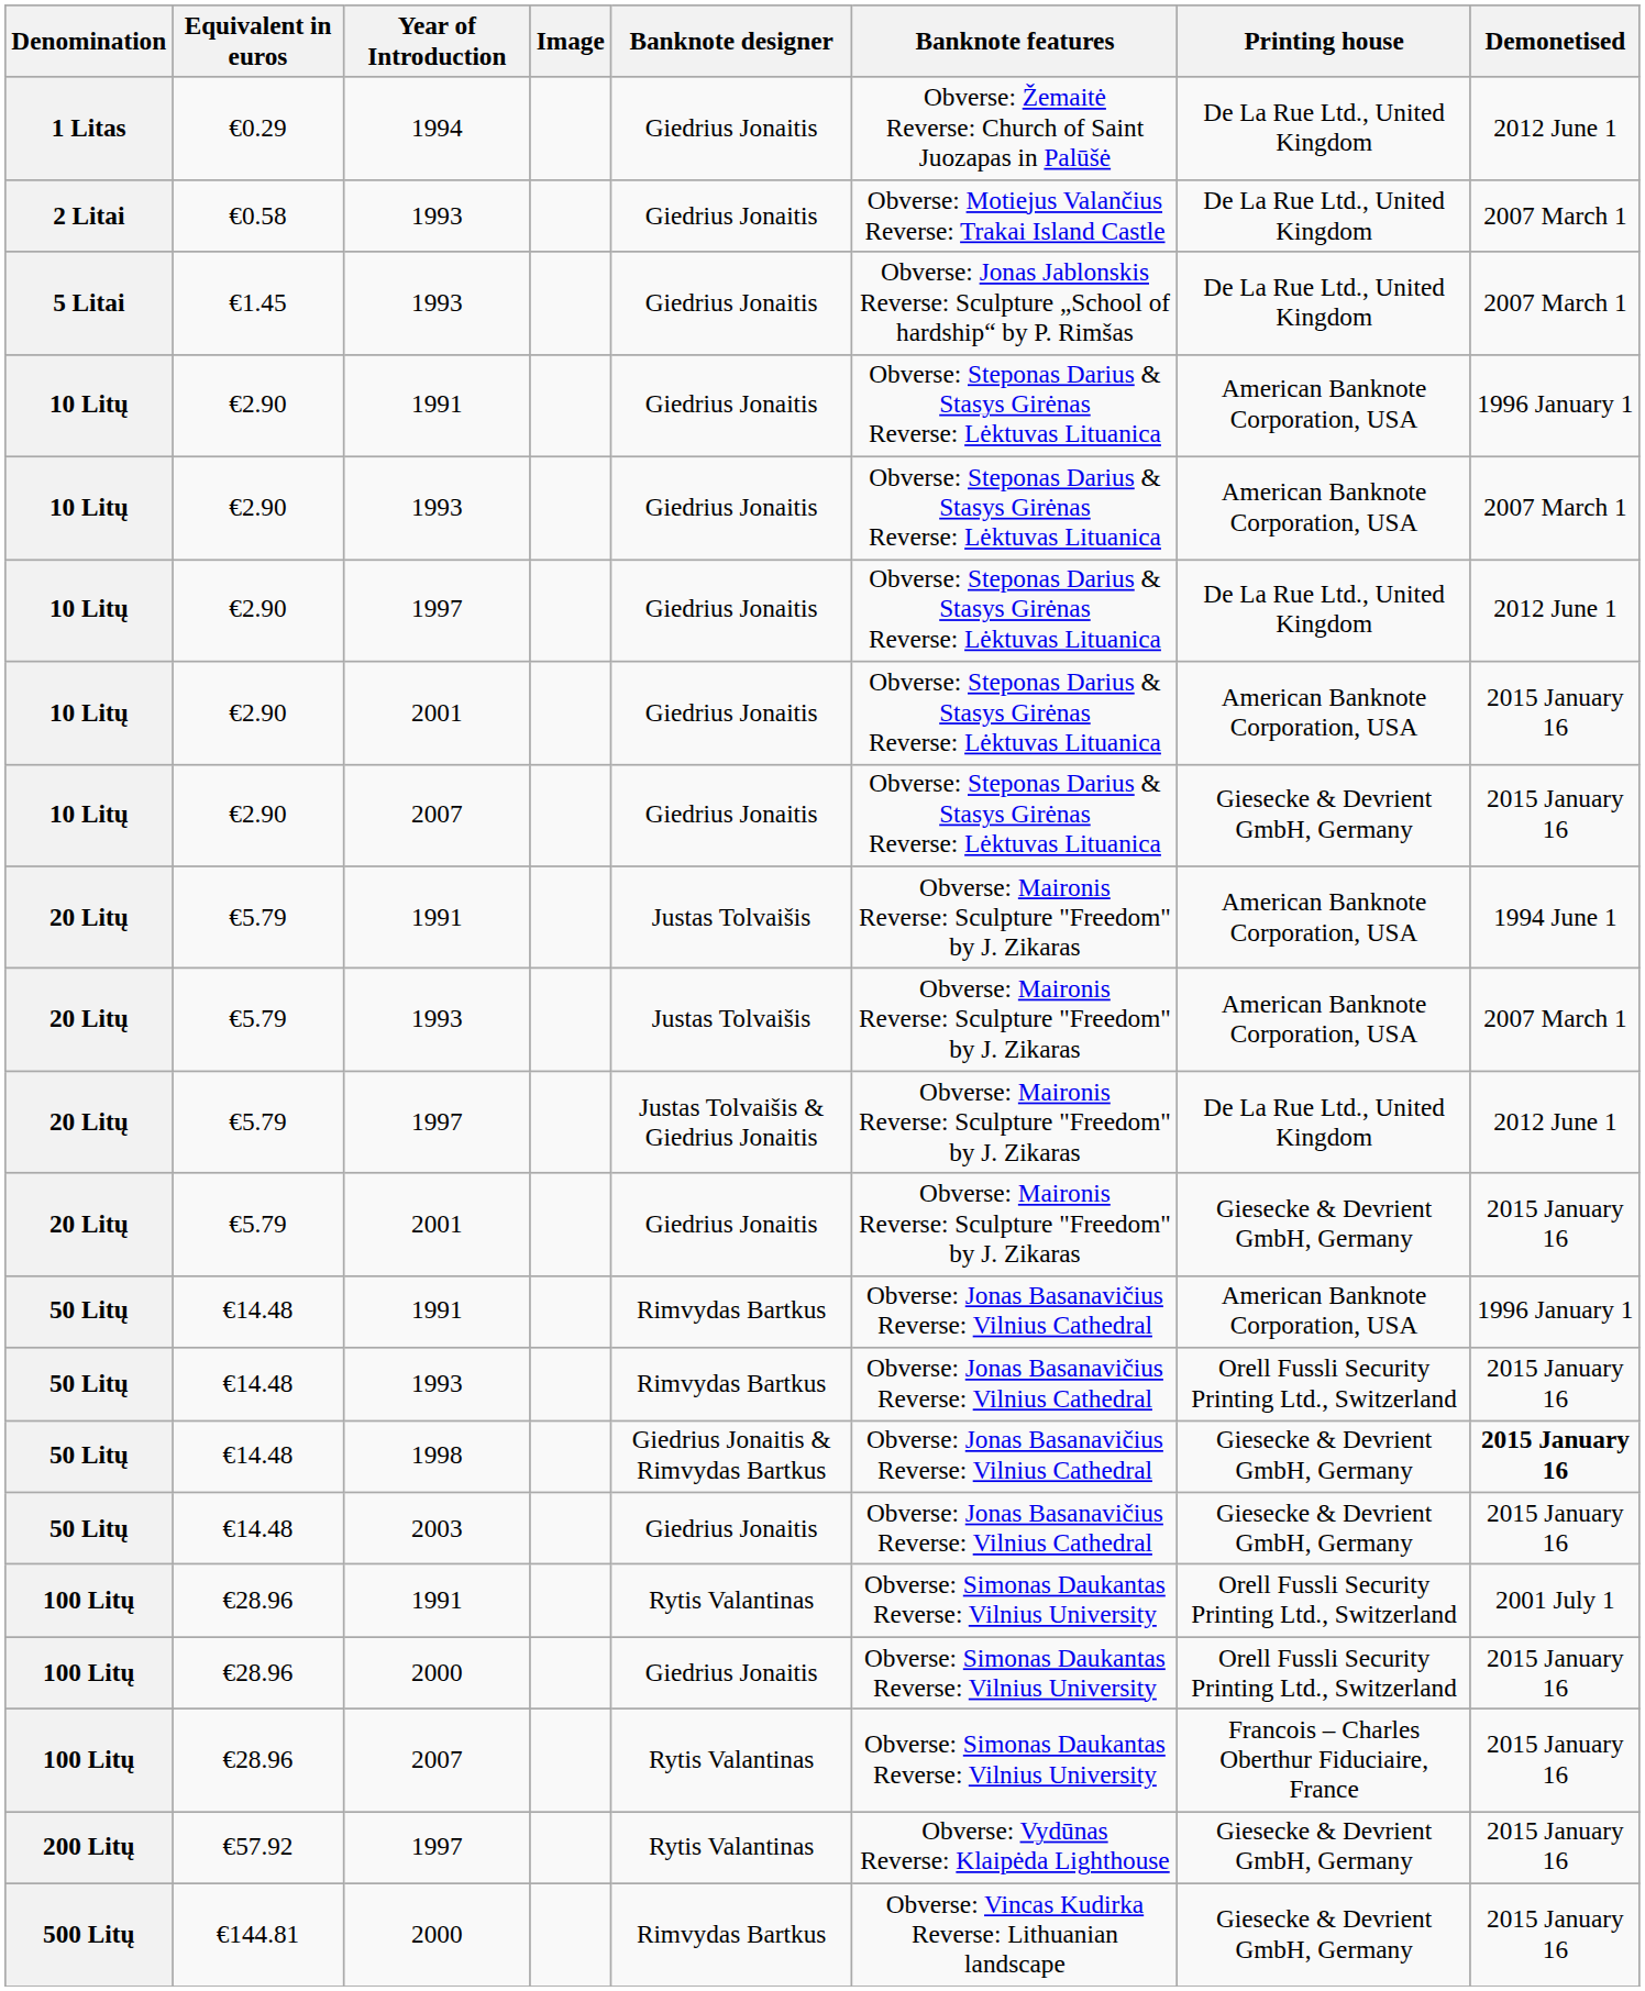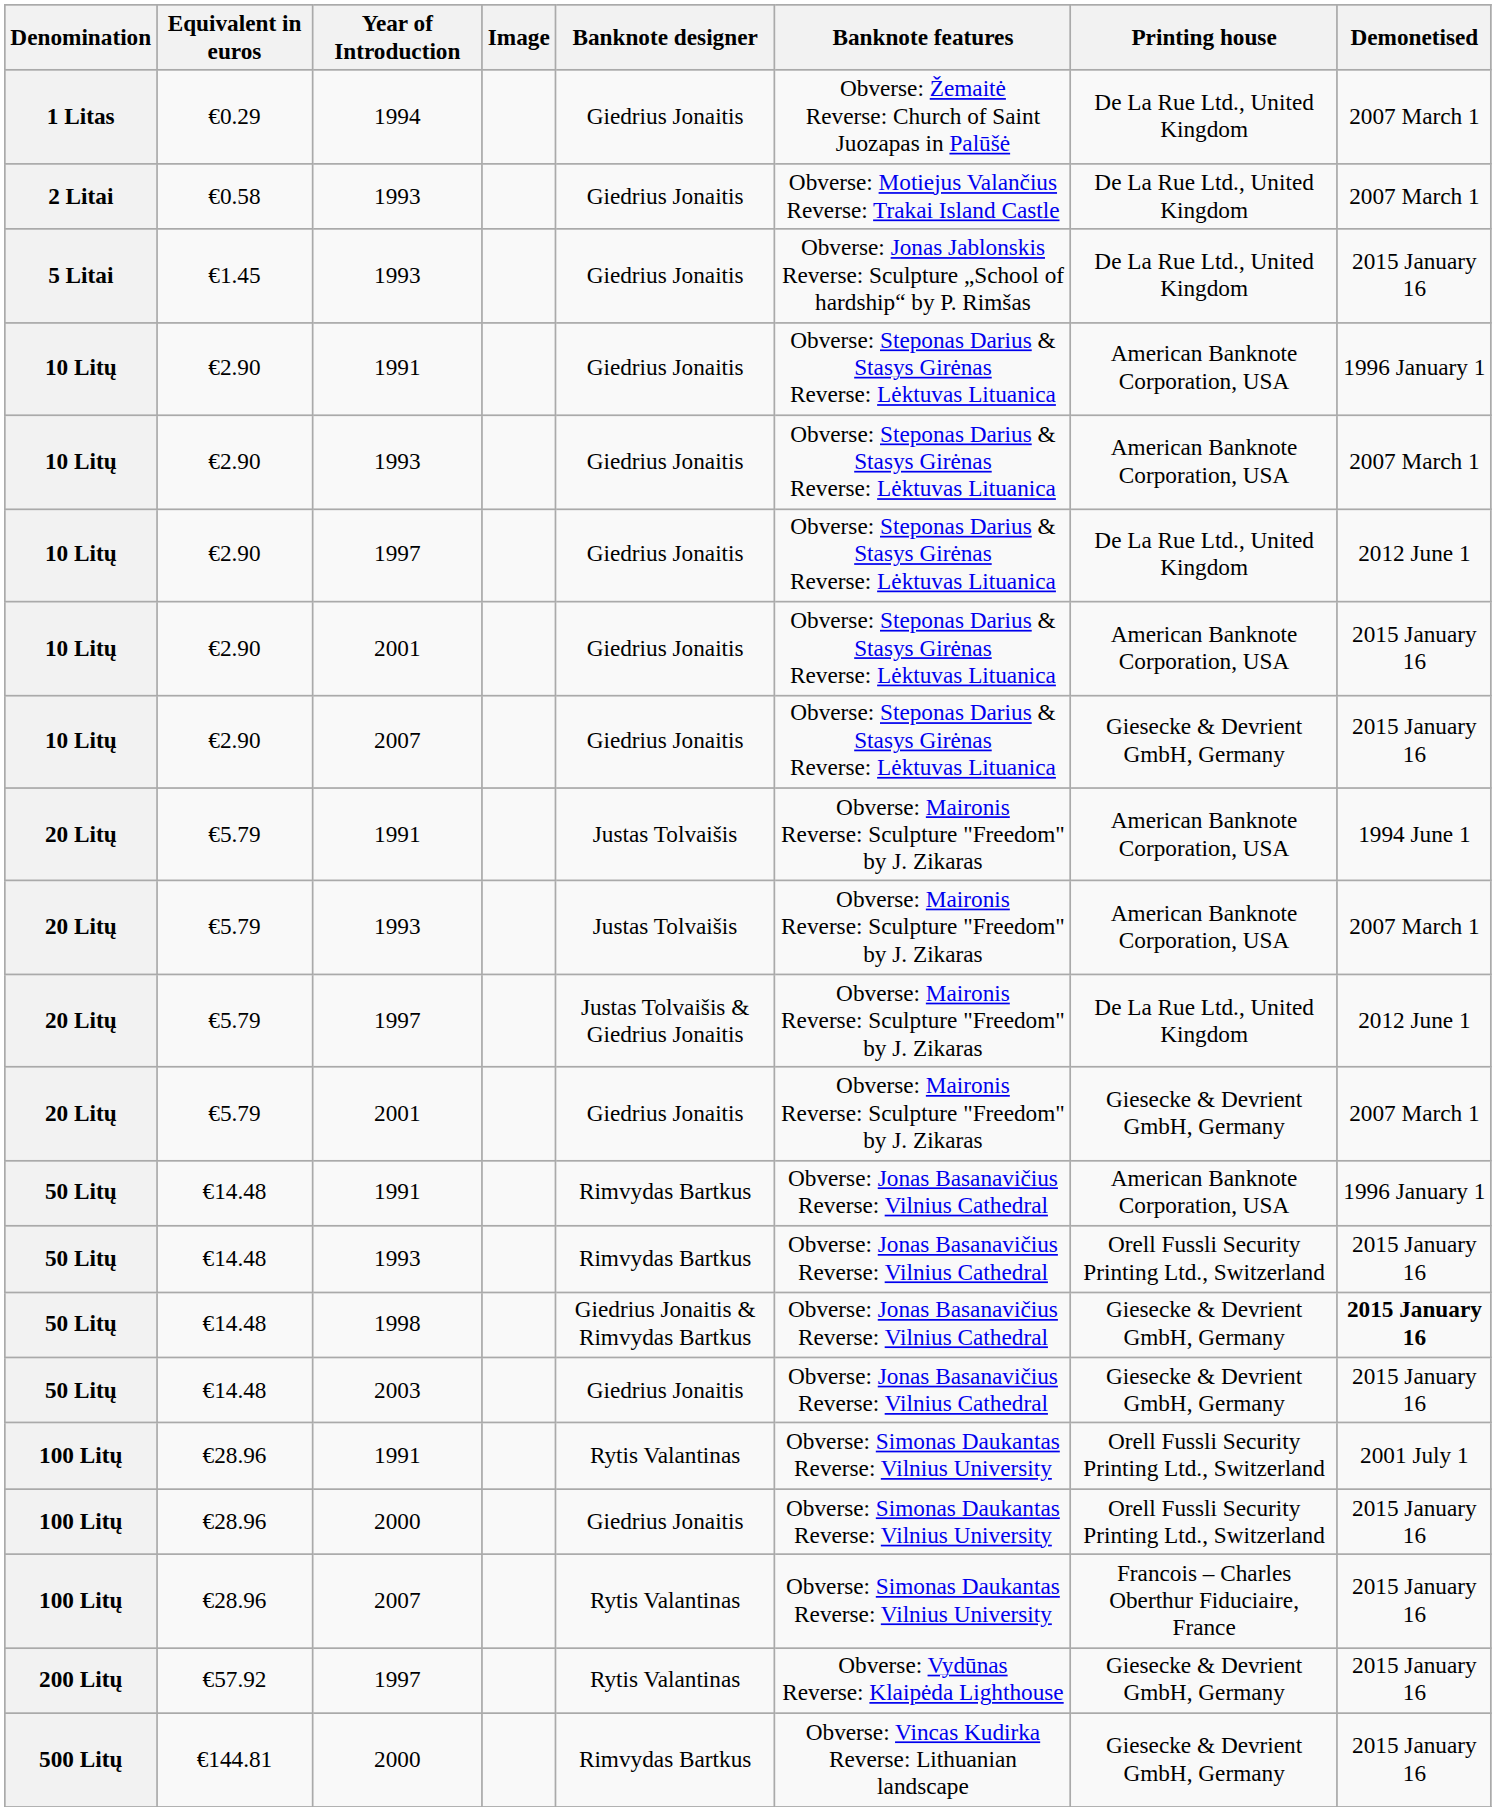1 Litas | Demonetised: 2012 June 1 -> 2007 March 1
5 Litai | Demonetised: 2007 March 1 -> 2015 January 16
20 Litų / 2001 | Demonetised: 2015 January 16 -> 2007 March 1
